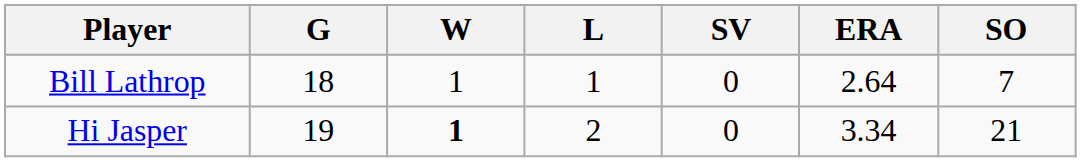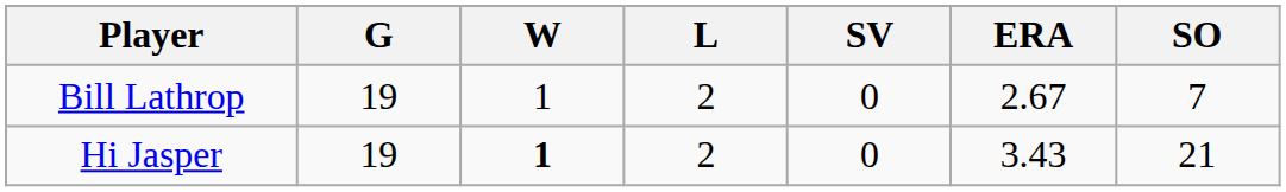Bill Lathrop | G: 18 -> 19
Bill Lathrop | L: 1 -> 2
Bill Lathrop | ERA: 2.64 -> 2.67
Hi Jasper | ERA: 3.34 -> 3.43
